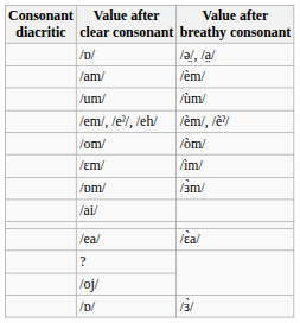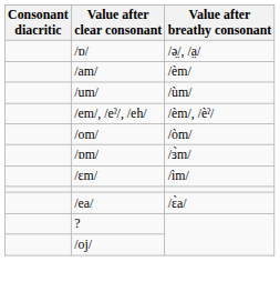rows swapped: /ɛm/ <-> /ɒm/
- row: /ai/
- row: /ɒ/ | /ɜ̀/
